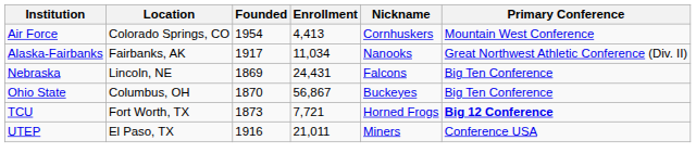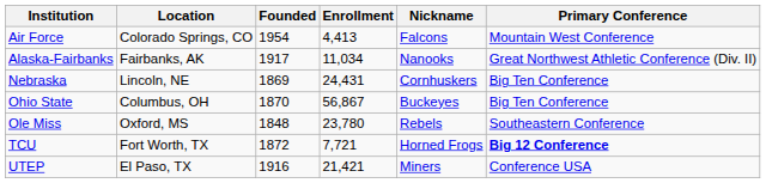Air Force | Nickname: Cornhuskers -> Falcons
Nebraska | Nickname: Falcons -> Cornhuskers
+ row: Ole Miss | Oxford, MS | 1848 | 23,780 | Rebels | Southeastern Conference
TCU | Founded: 1873 -> 1872
UTEP | Enrollment: 21,011 -> 21,421
